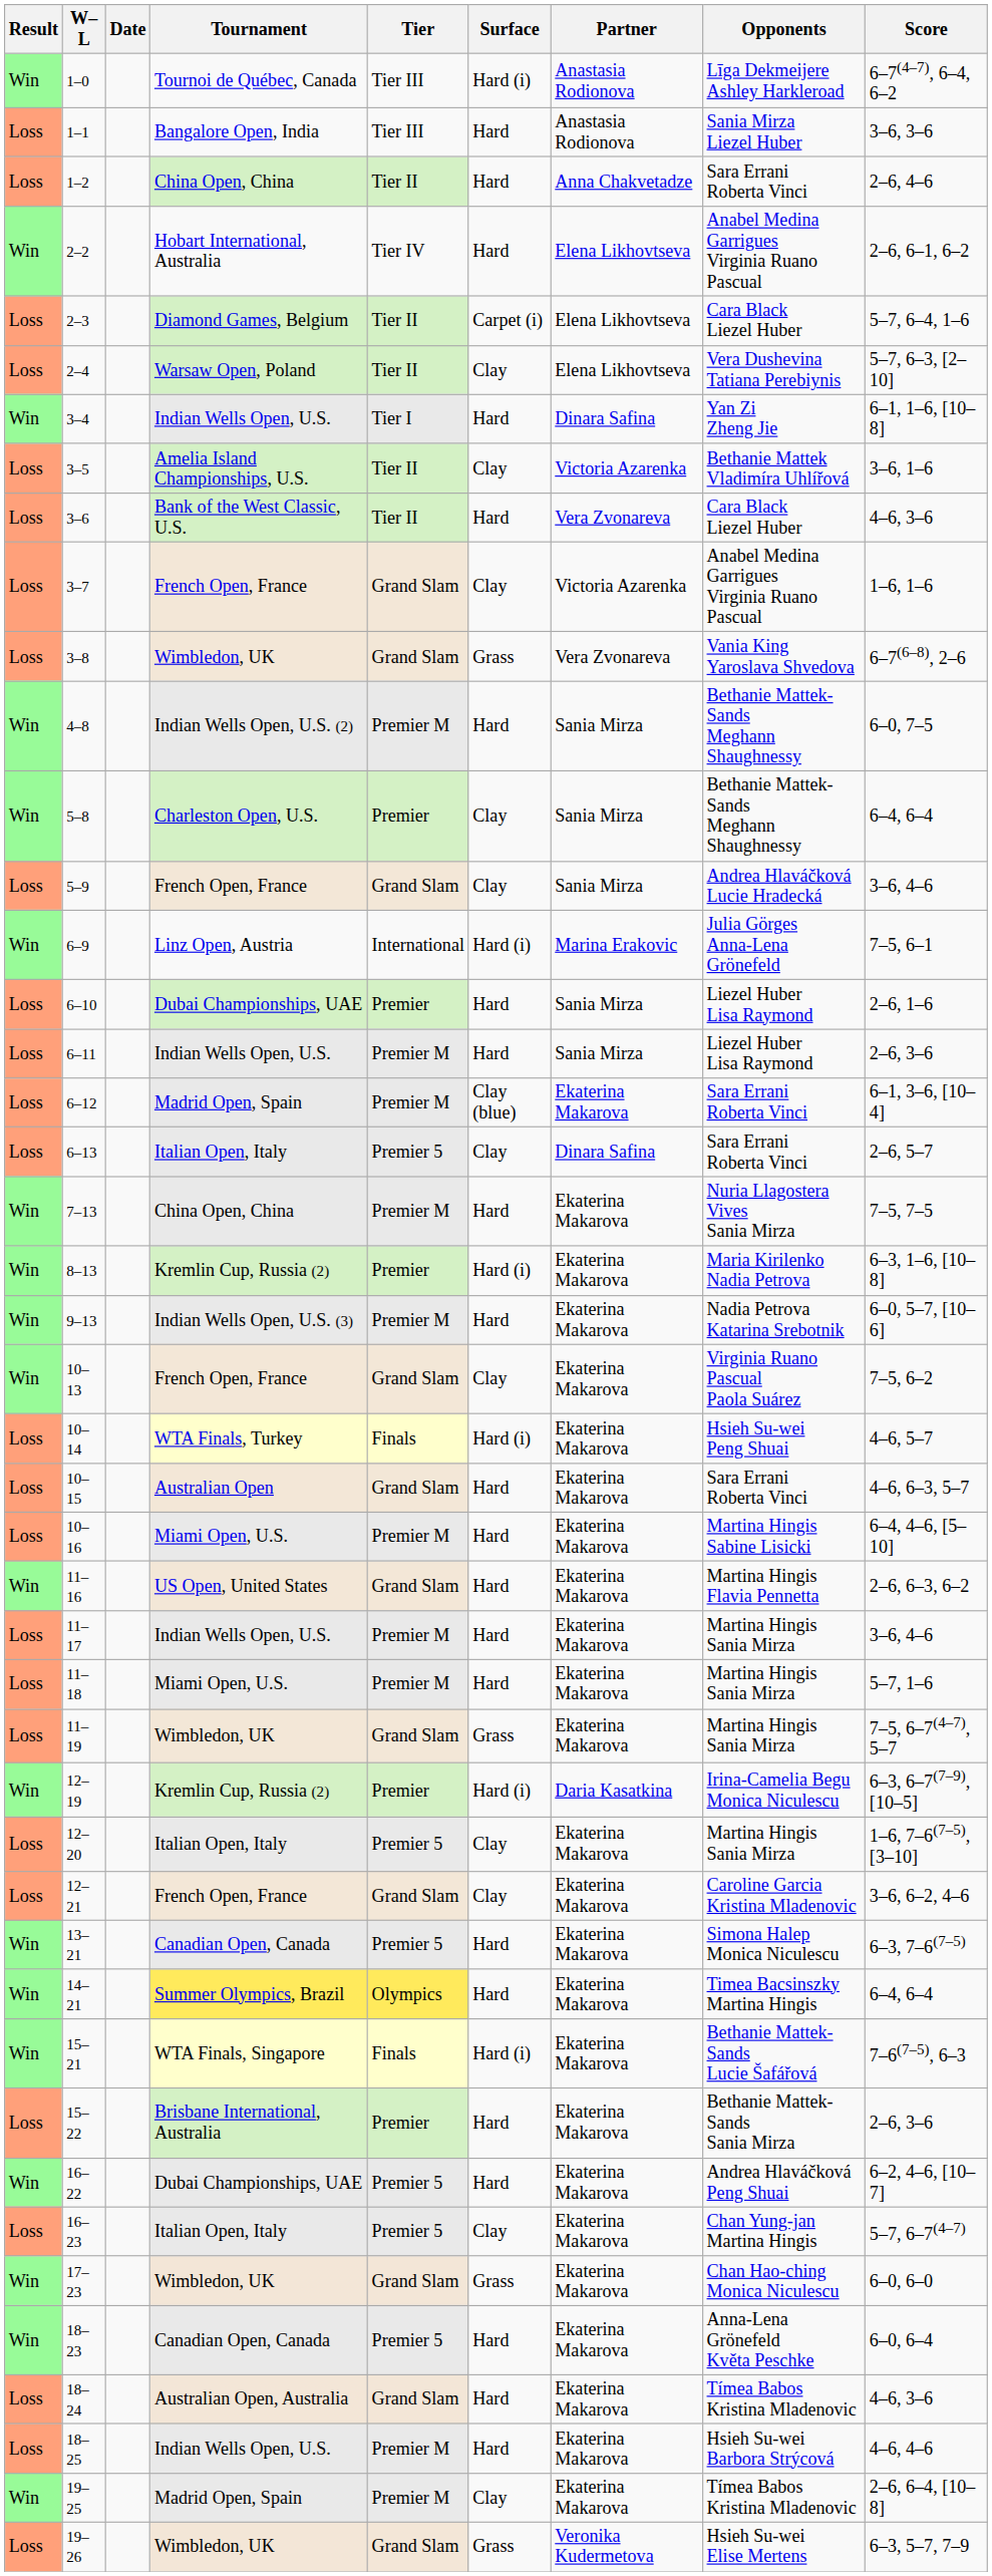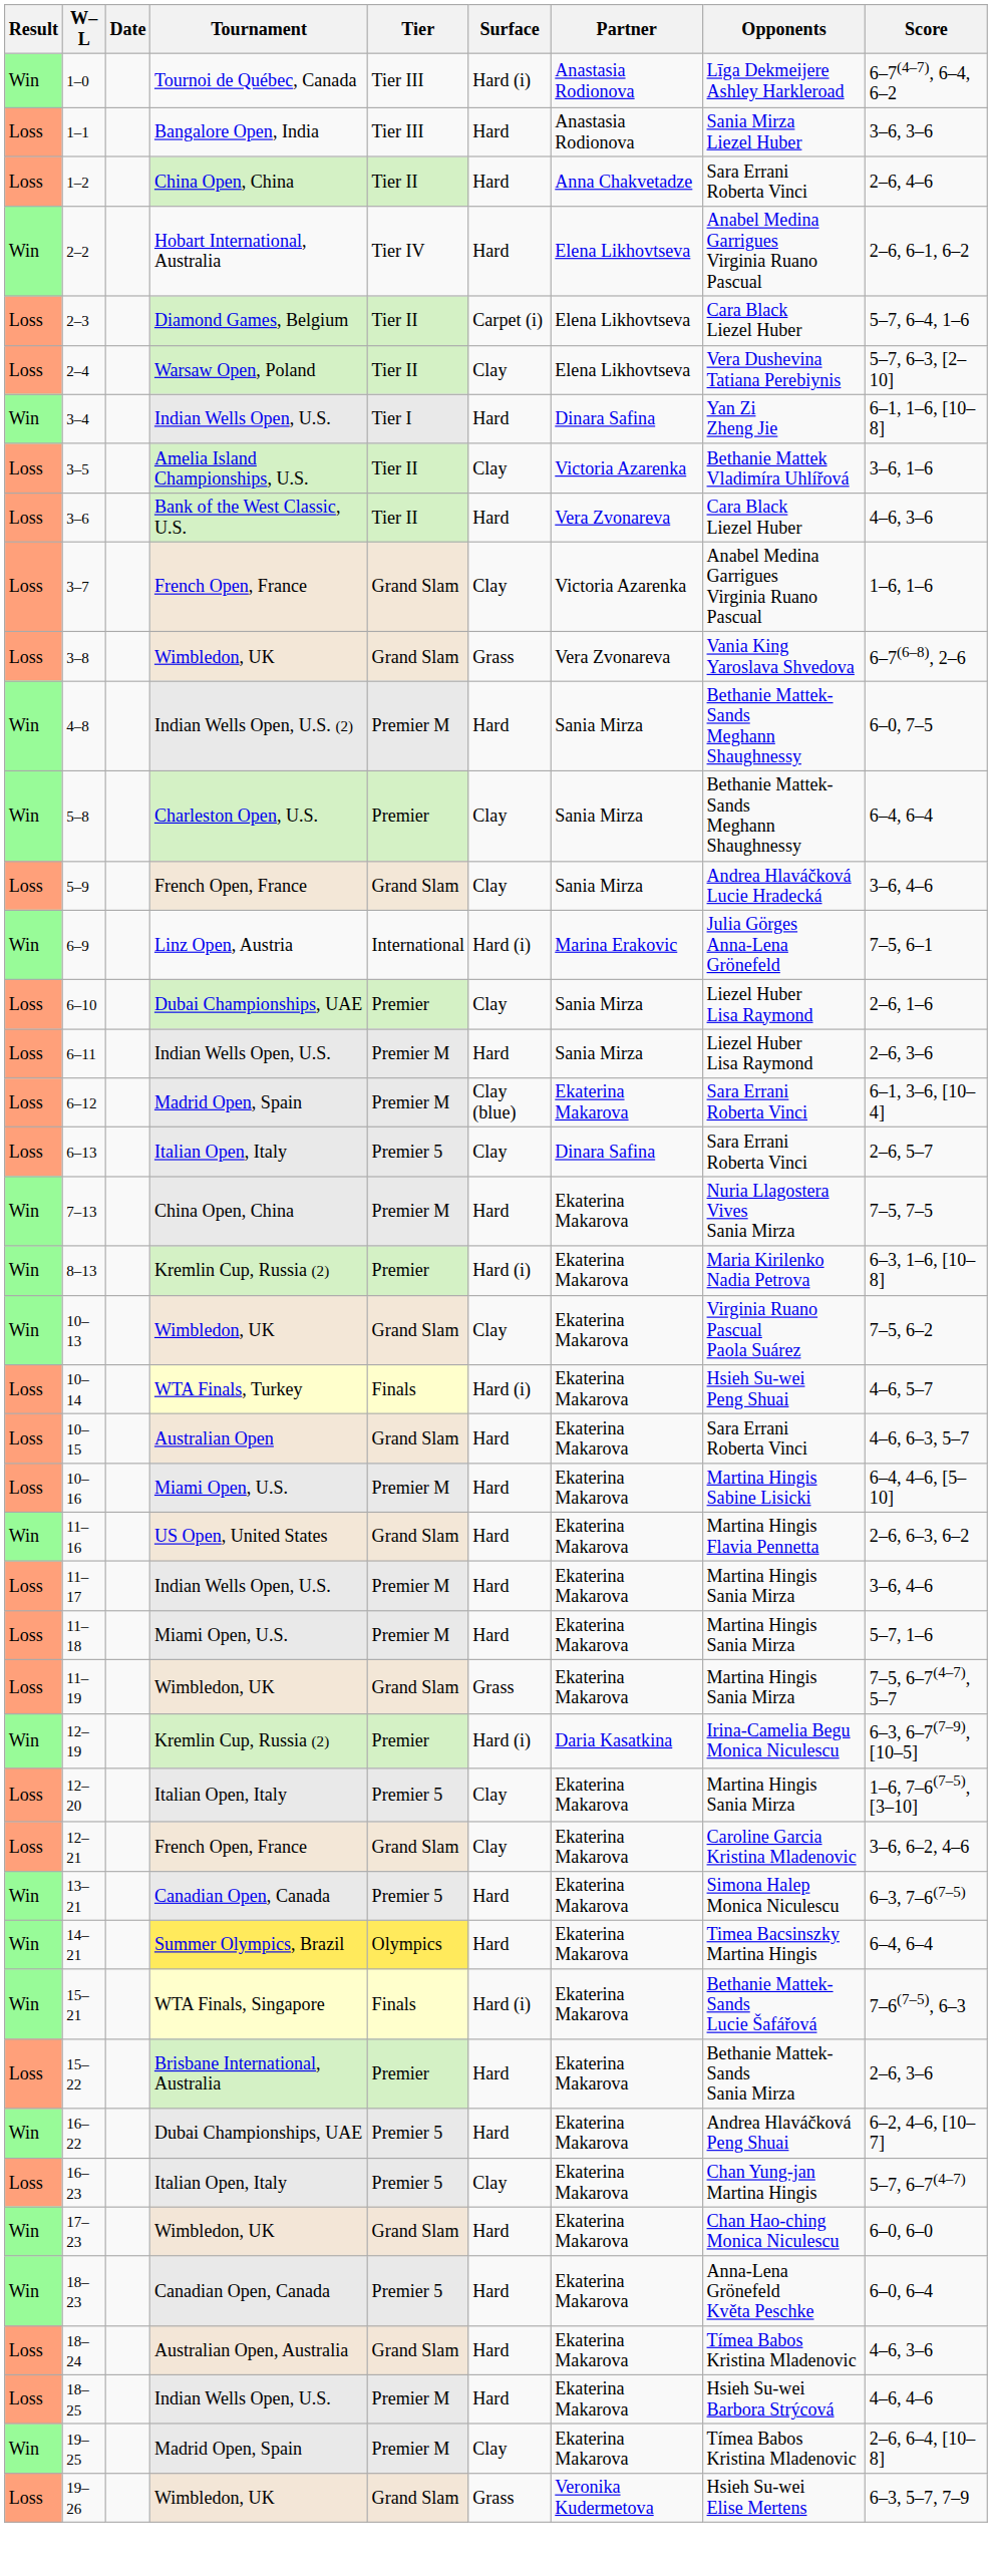6–10 | Surface: Hard -> Clay
- row: Win | 9–13 | Indian Wells Open, U.S. (3) | Premier M | Hard | Ekaterina Makarova | Nadia Petrova Katarina Srebotnik | 6–0, 5–7, [10–6]
10–13 | Tournament: French Open, France -> Wimbledon, UK
17–23 | Surface: Grass -> Hard
